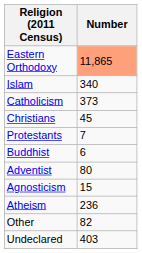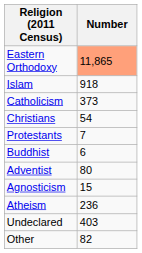Islam | Number: 340 -> 918
Christians | Number: 45 -> 54
rows swapped: Undeclared <-> Other
